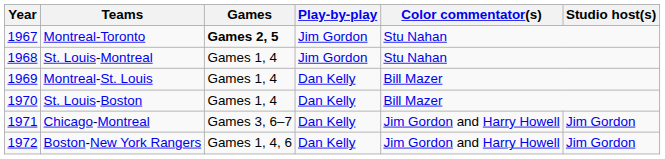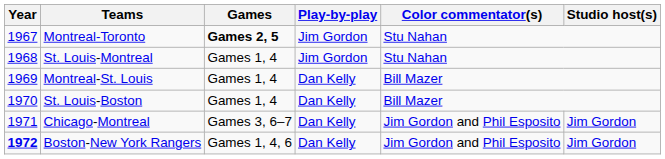Chicago-Montreal | Color commentator(s): Jim Gordon and Harry Howell -> Jim Gordon and Phil Esposito
Boston-New York Rangers | Year: normal -> bold
Boston-New York Rangers | Color commentator(s): Jim Gordon and Harry Howell -> Jim Gordon and Phil Esposito
